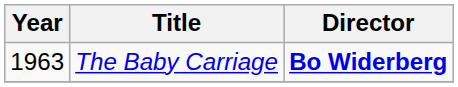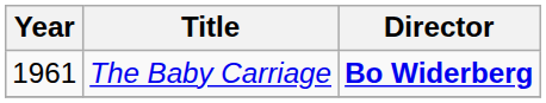The Baby Carriage | Year: 1963 -> 1961
